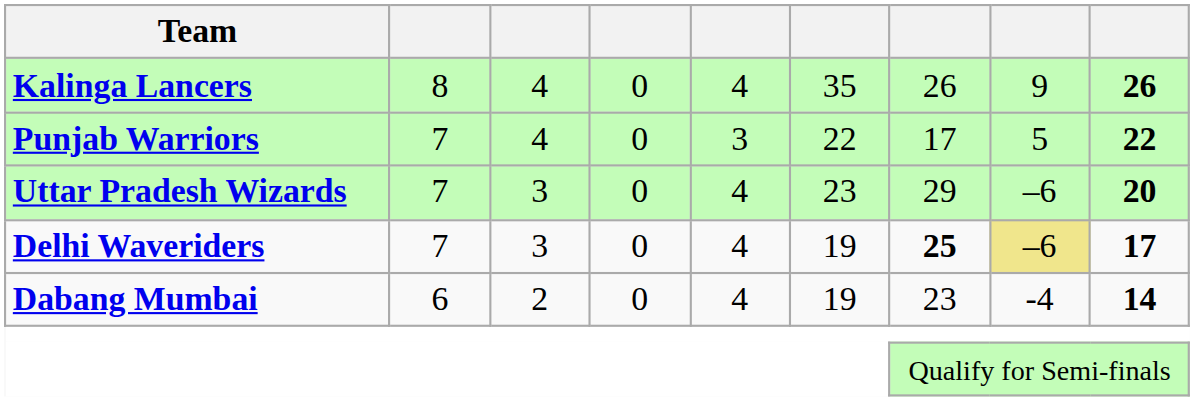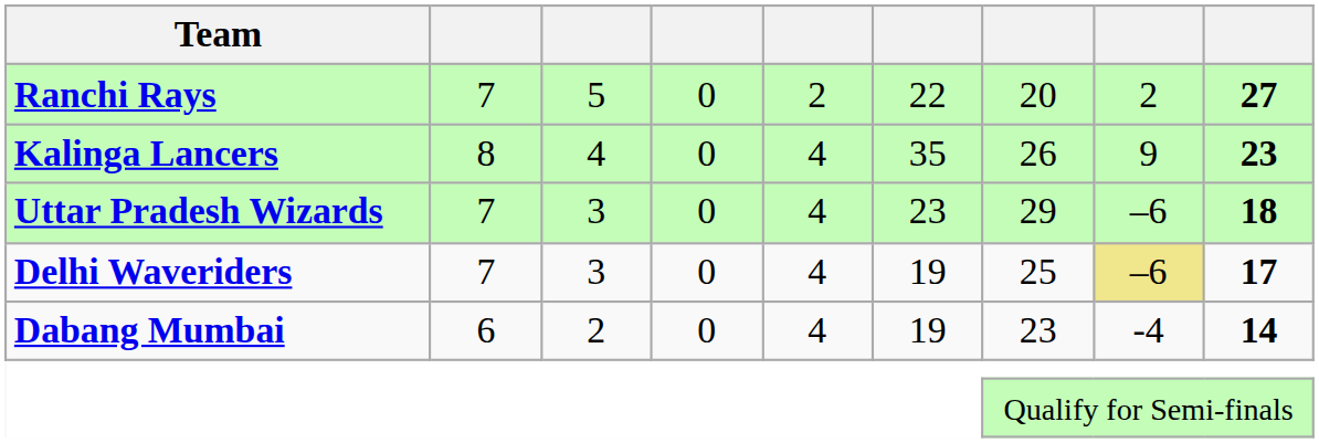+ row: Ranchi Rays | 7 | 5 | 0 | 2 | 22 | 20 | 2 | 27
Kalinga Lancers | column 9: 26 -> 23
- row: Punjab Warriors | 7 | 4 | 0 | 3 | 22 | 17 | 5 | 22
Uttar Pradesh Wizards | column 9: 20 -> 18
Delhi Waveriders | column 7: bold -> normal
